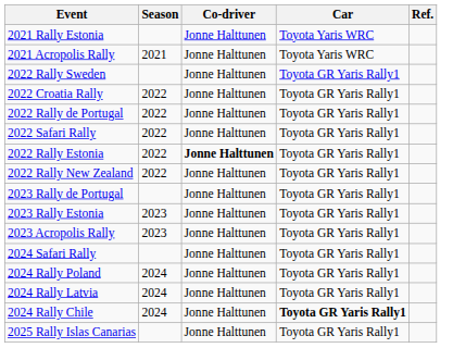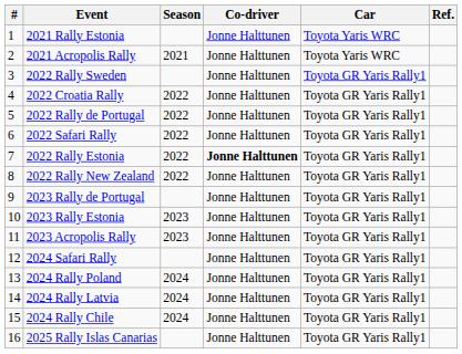+ column: # | 1 | 2 | 3 | 4 | 5 | 6 | 7 | 8 | 9 | 10 | 11 | 12 | 13 | 14 | 15 | 16
2024 Rally Chile | Car: bold -> normal
